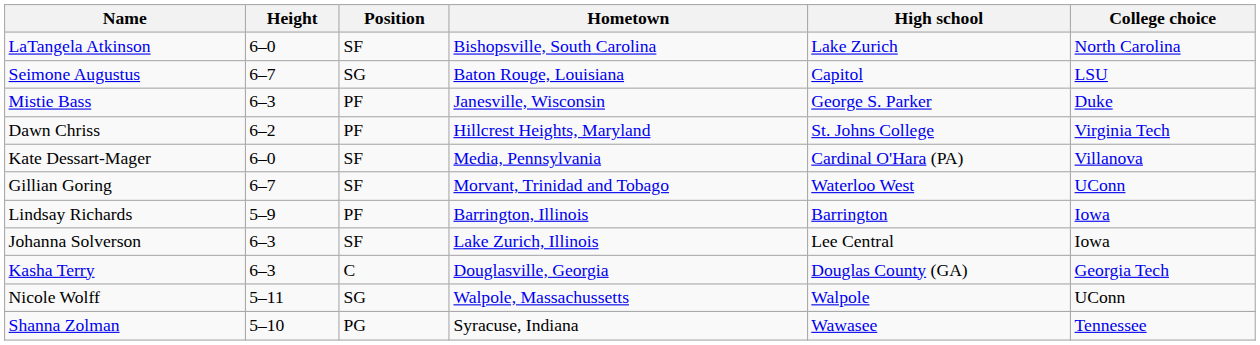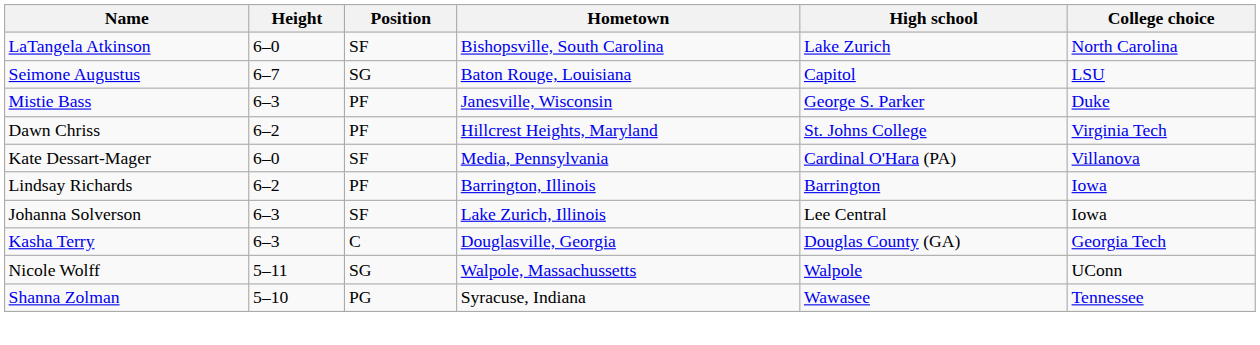- row: Gillian Goring | 6–7 | SF | Morvant, Trinidad and Tobago | Waterloo West | UConn
Lindsay Richards | Height: 5–9 -> 6–2
